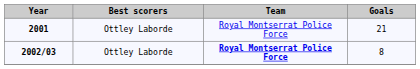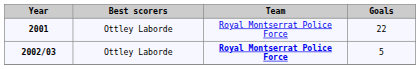2001 | Goals: 21 -> 22
2002/03 | Goals: 8 -> 5
